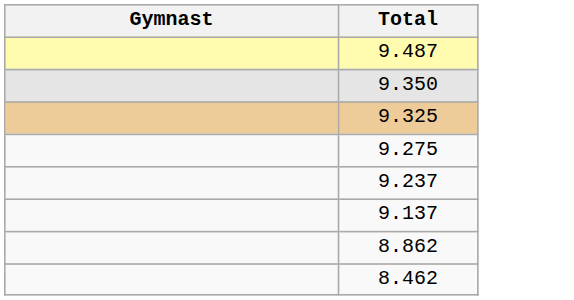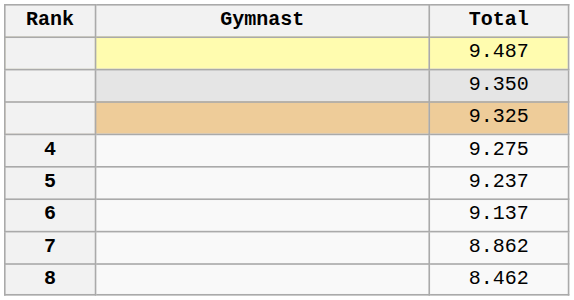+ column: Rank | 4 | 5 | 6 | 7 | 8
